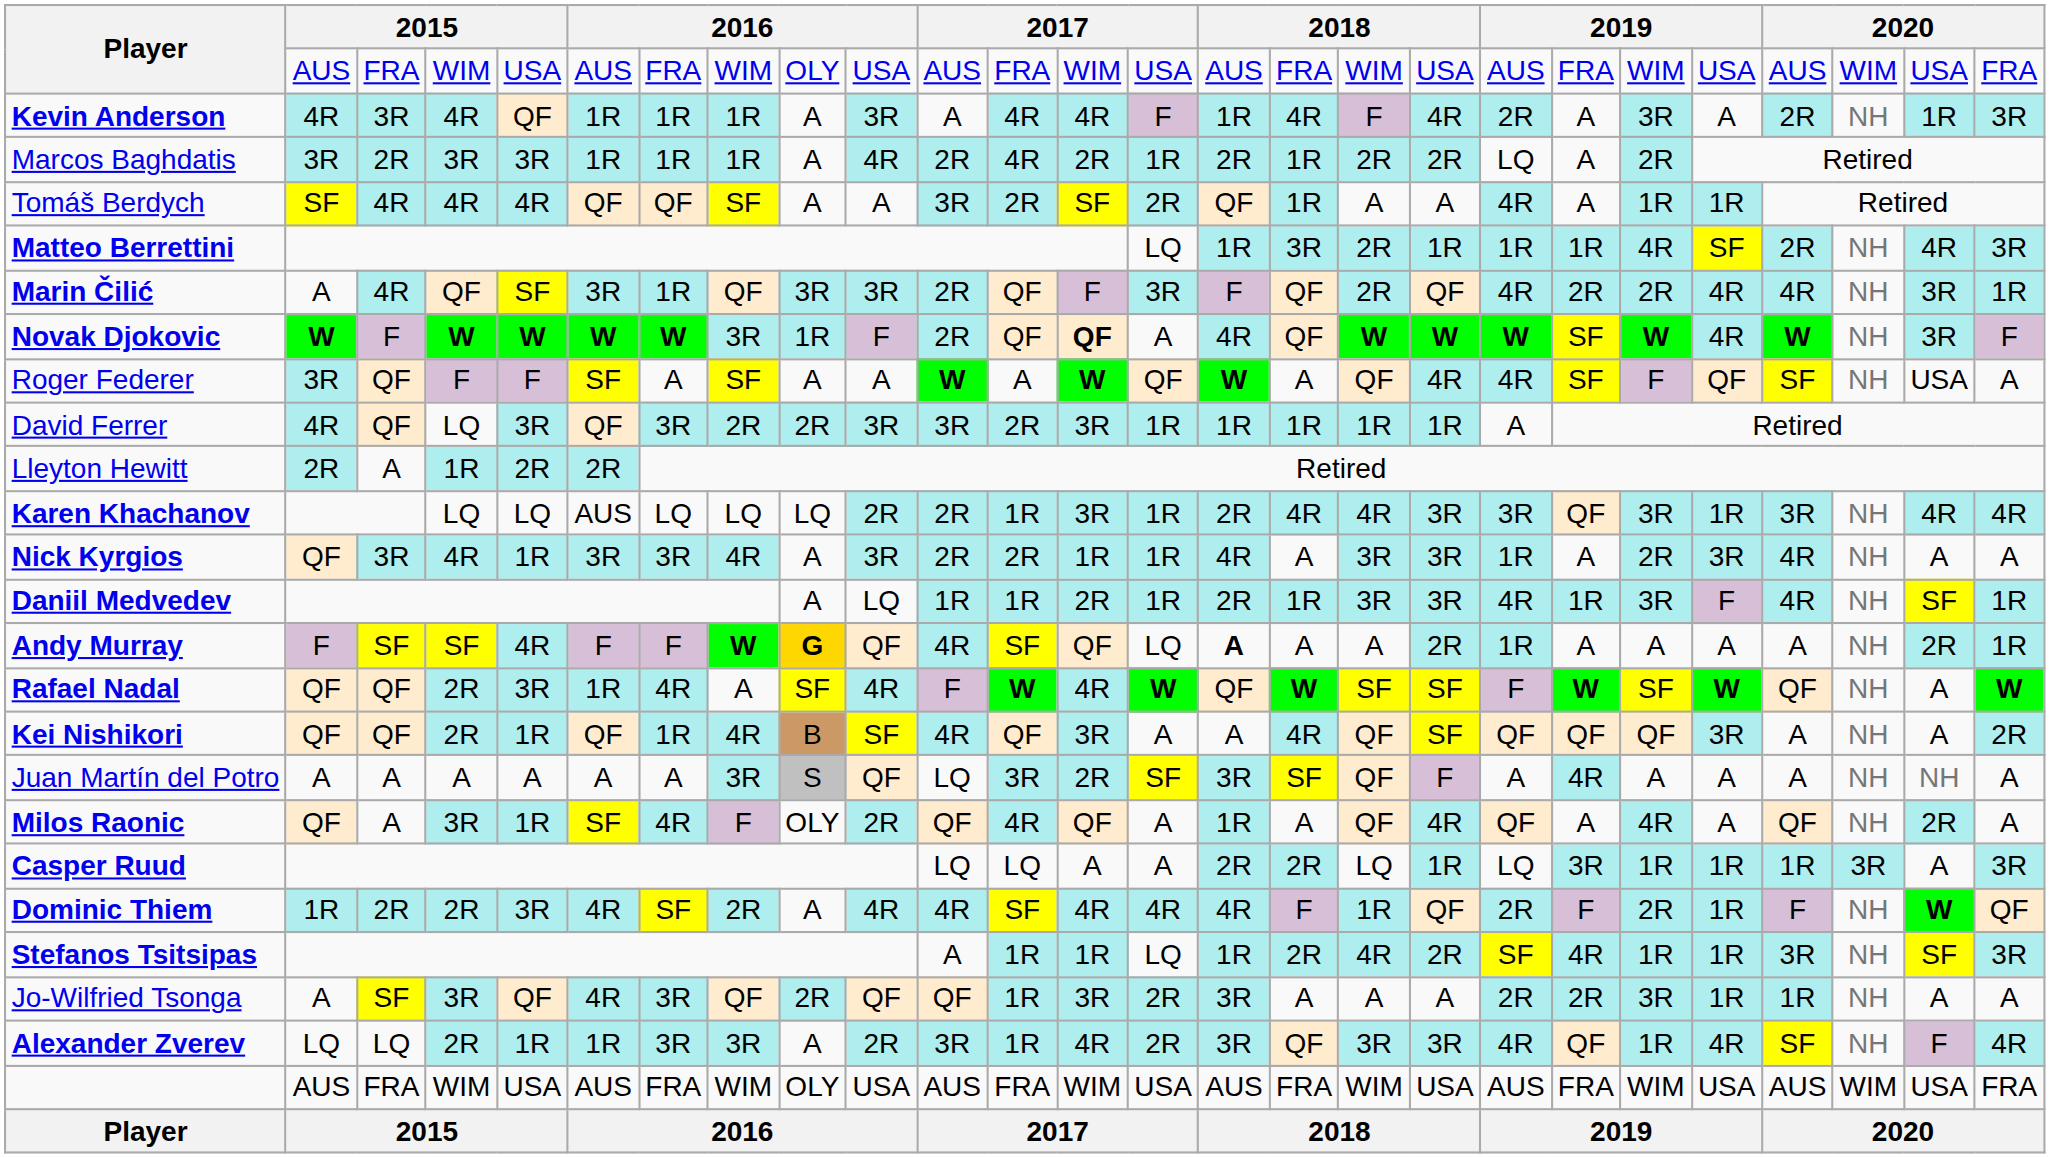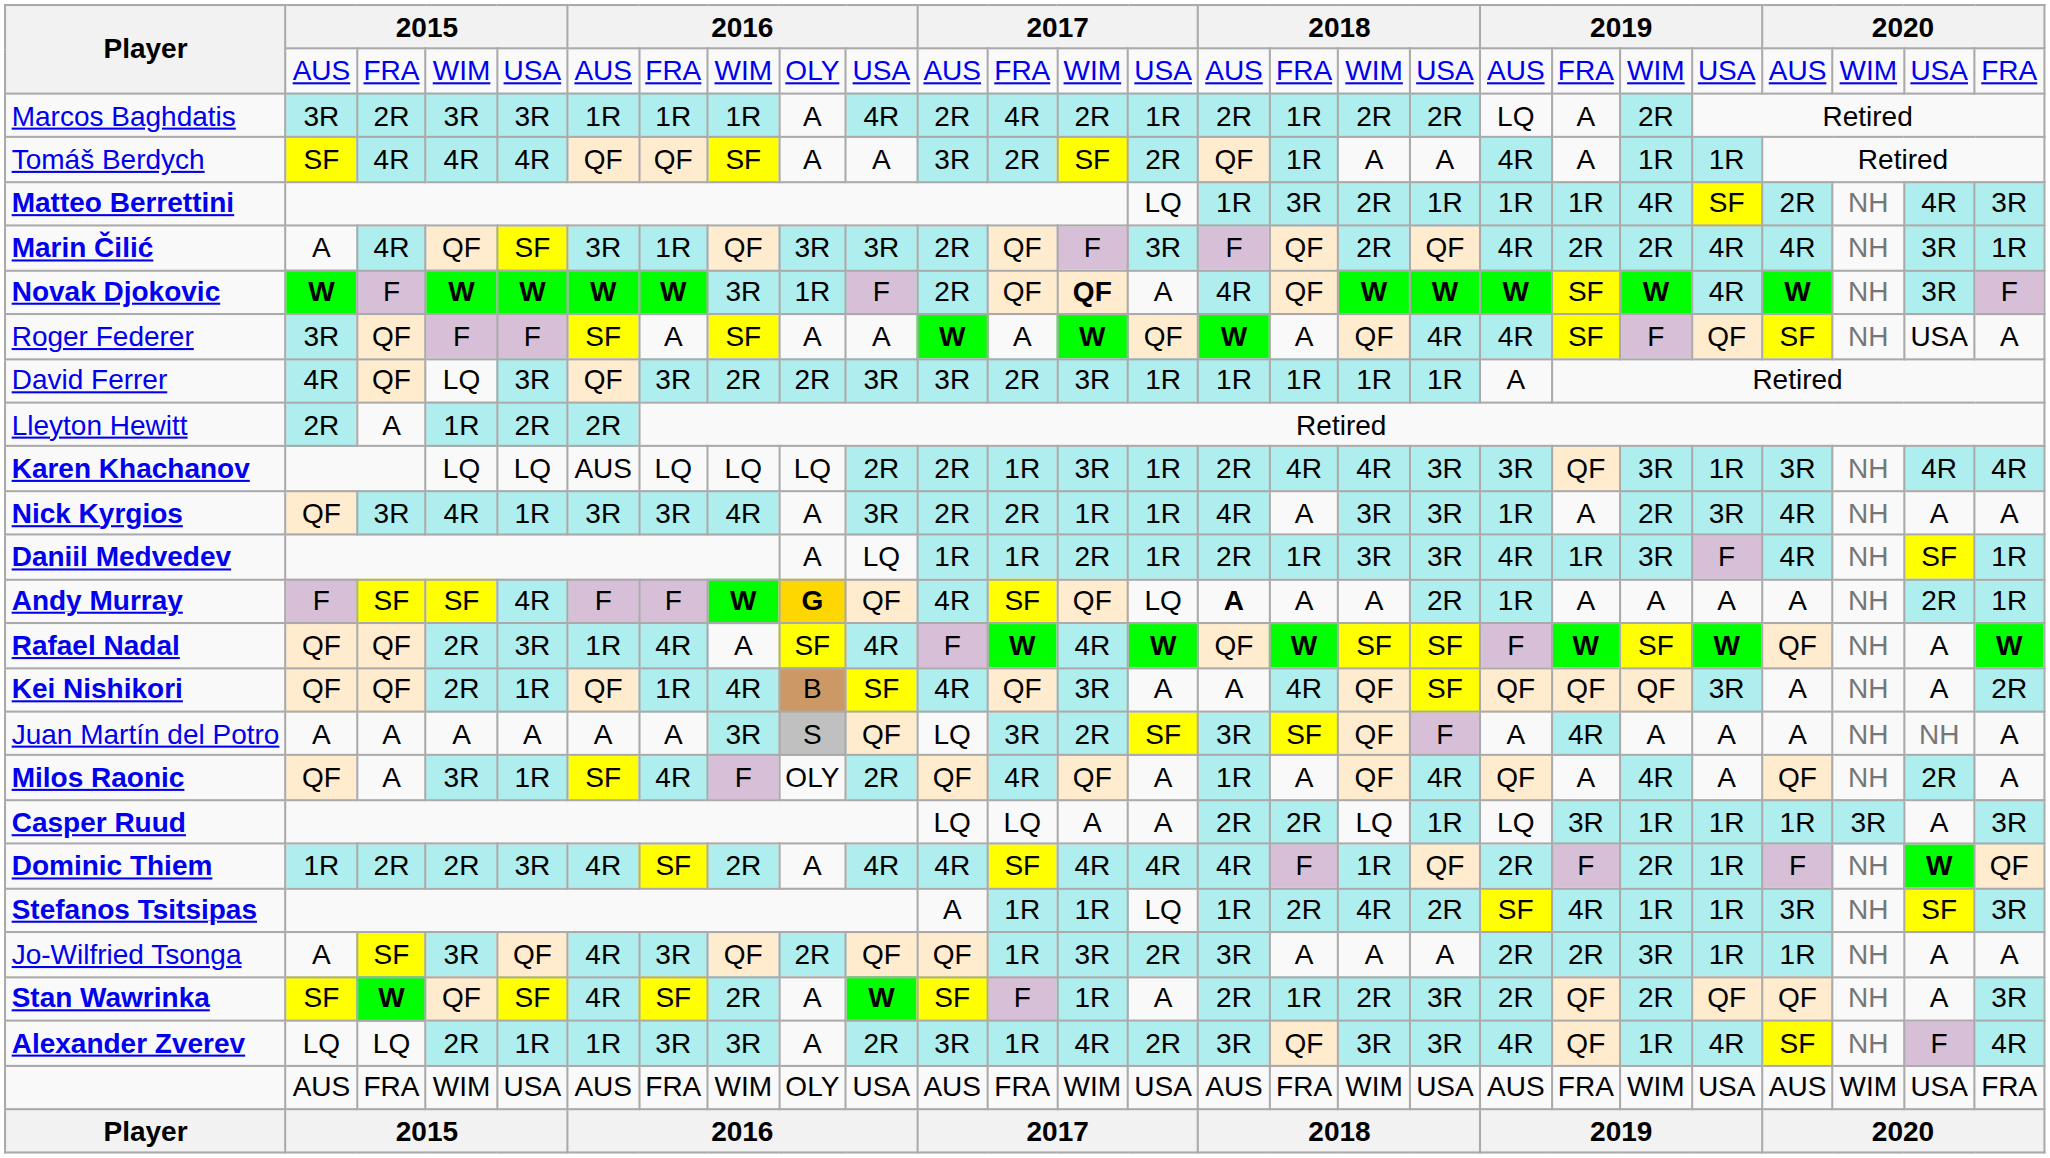- row: Kevin Anderson | 4R | 3R | 4R | QF | 1R | 1R | 1R | A | 3R | A | 4R | 4R | F | 1R | 4R | F | 4R | 2R | A | 3R | A | 2R | NH | 1R | 3R
+ row: Stan Wawrinka | SF | W | QF | SF | 4R | SF | 2R | A | W | SF | F | 1R | A | 2R | 1R | 2R | 3R | 2R | QF | 2R | QF | QF | NH | A | 3R
